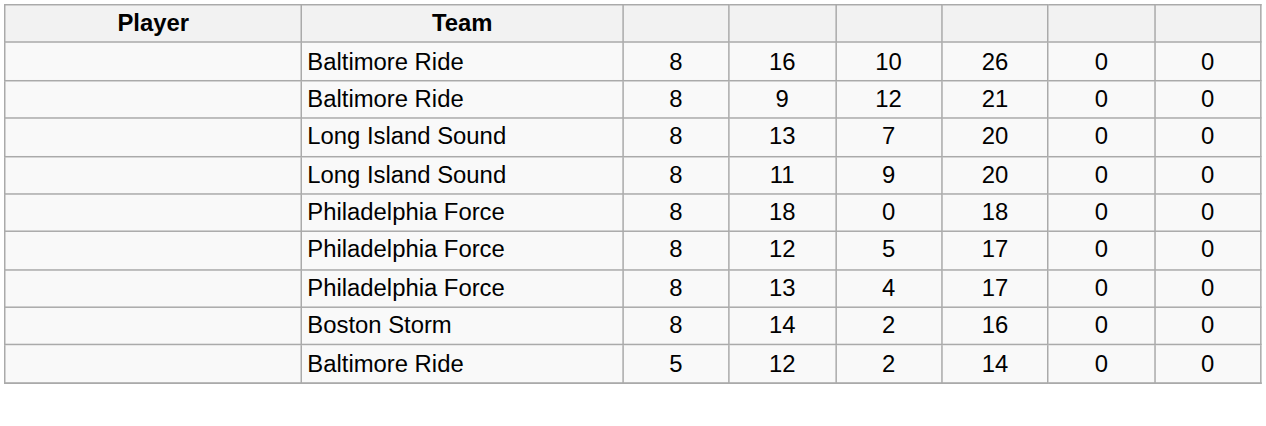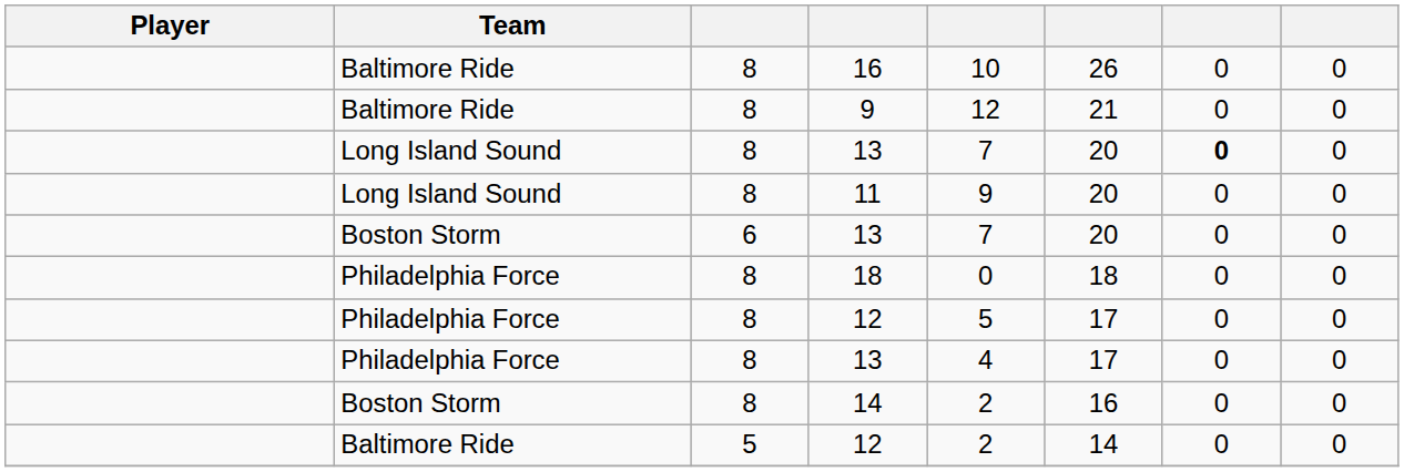Long Island Sound / 13 | column 7: normal -> bold
+ row: Boston Storm | 6 | 13 | 7 | 20 | 0 | 0
